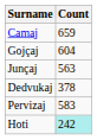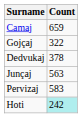Gojçaj | Count: 604 -> 322
rows swapped: Junçaj <-> Dedvukaj
